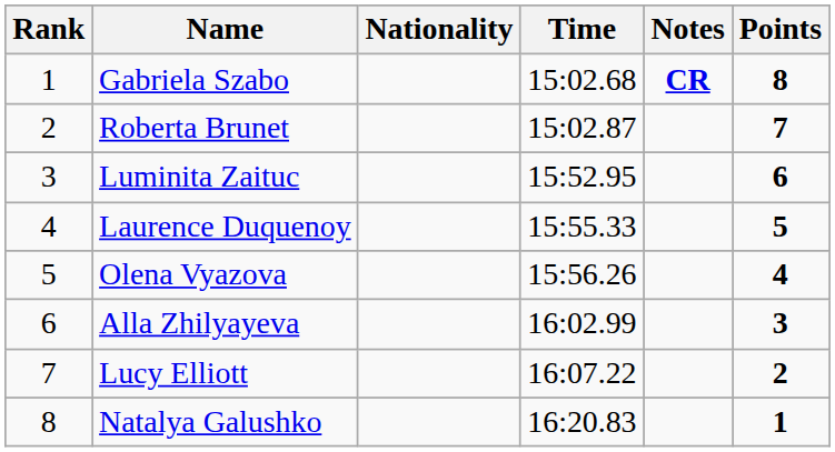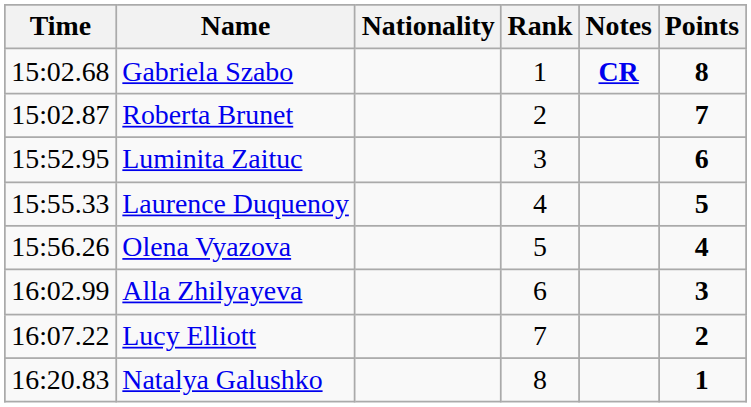columns swapped: Rank <-> Time
